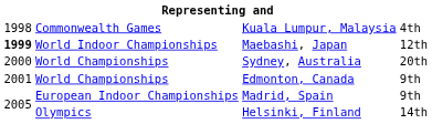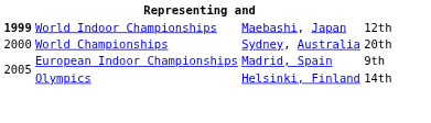- row: 1998 | Commonwealth Games | Kuala Lumpur, Malaysia | 4th
- row: 2001 | World Championships | Edmonton, Canada | 9th
